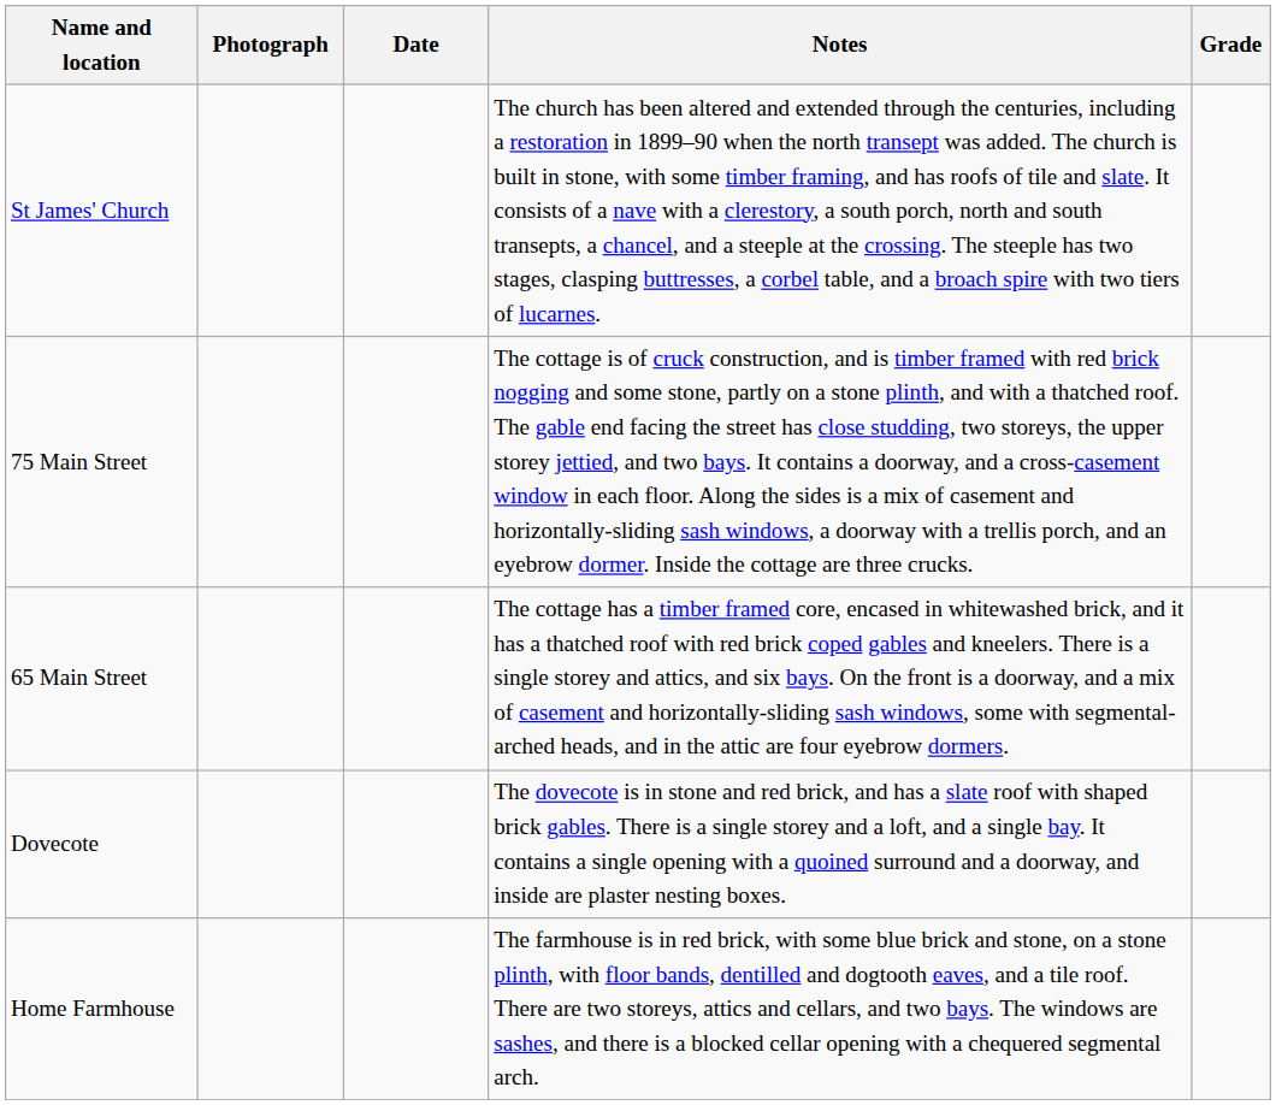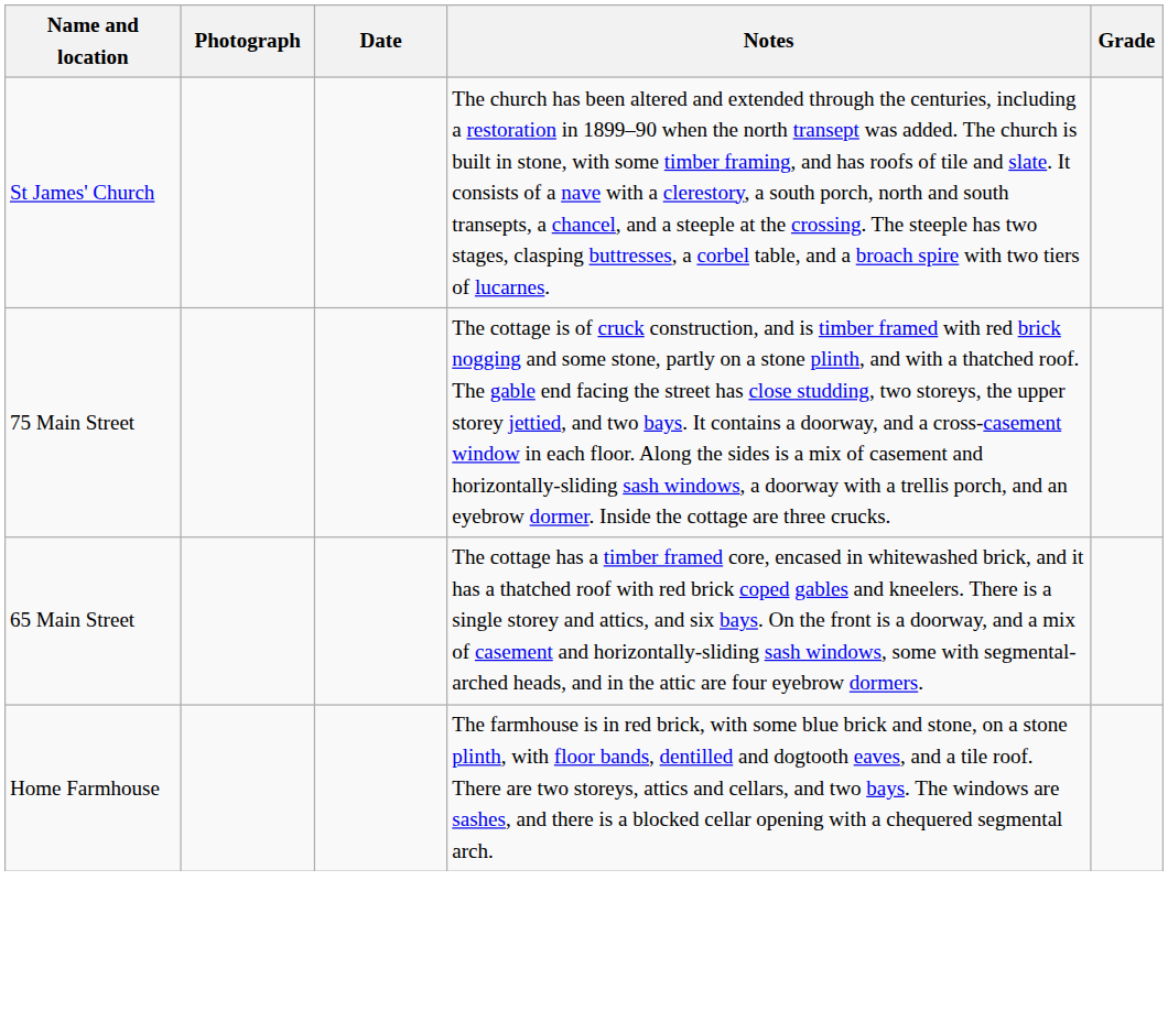- row: Dovecote | The dovecote is in stone and red brick, and has a slate roof with shaped brick gables. There is a single storey and a loft, and a single bay. It contains a single opening with a quoined surround and a doorway, and inside are plaster nesting boxes.
